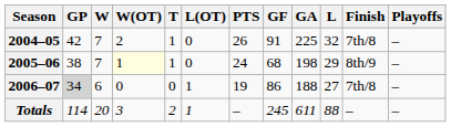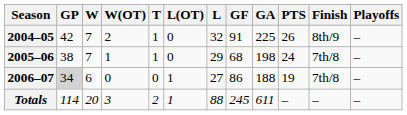columns swapped: L <-> PTS
2004–05 | Finish: 7th/8 -> 8th/9
2005–06 | W(OT): lightyellow background -> no background
2005–06 | Finish: 8th/9 -> 7th/8
